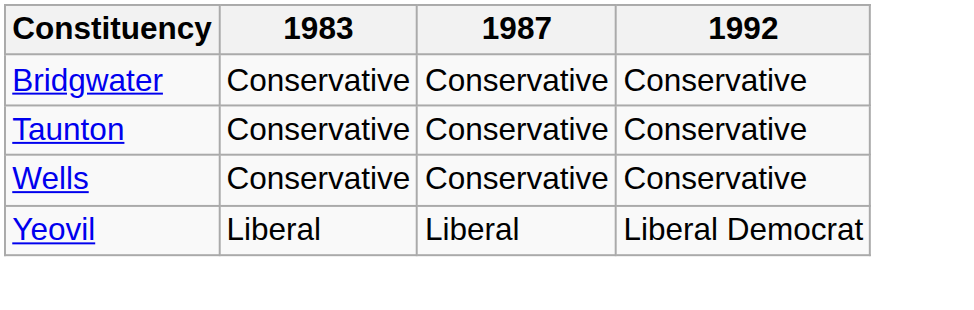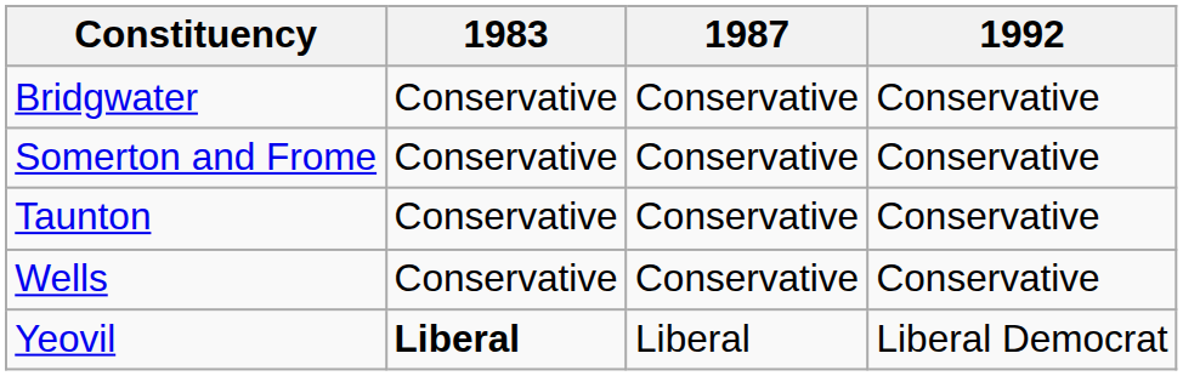+ row: Somerton and Frome | Conservative | Conservative | Conservative
Yeovil | 1983: normal -> bold
